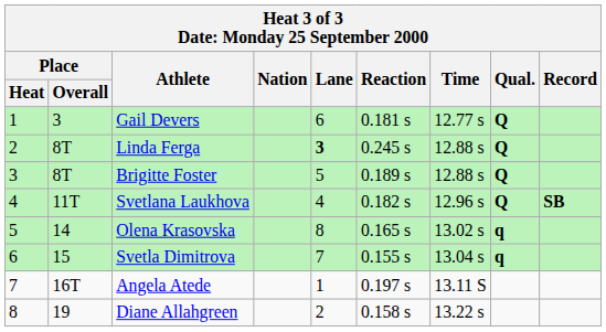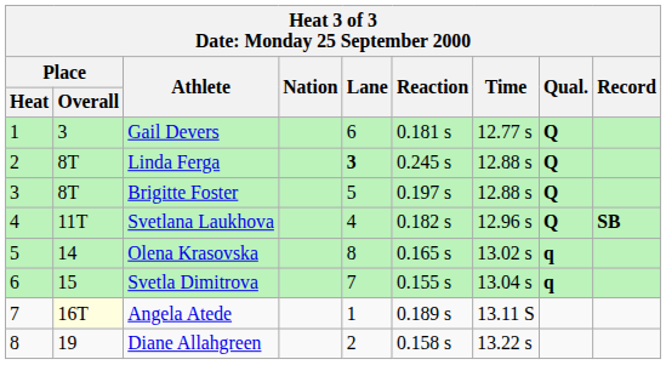Brigitte Foster | Reaction: 0.189 s -> 0.197 s
Angela Atede | Place / Overall: no background -> lightyellow background
Angela Atede | Reaction: 0.197 s -> 0.189 s
